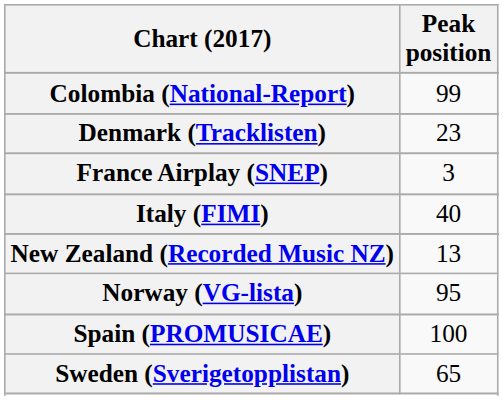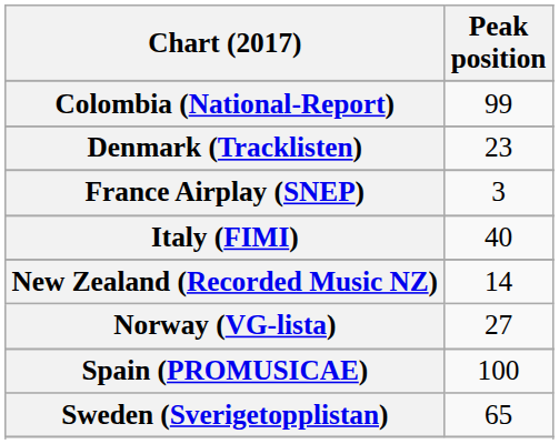New Zealand (Recorded Music NZ) | Peak position: 13 -> 14
Norway (VG-lista) | Peak position: 95 -> 27
